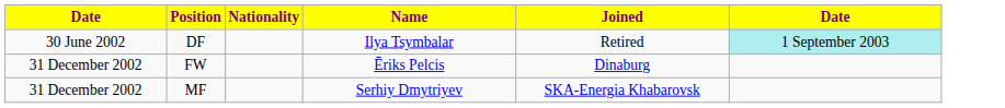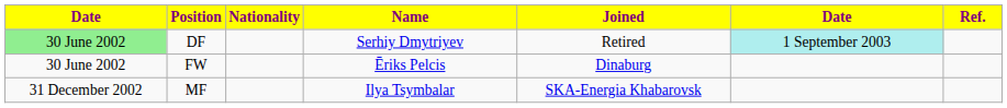+ column: Ref.
DF | column 1: no background -> lightgreen background
DF | Name: Ilya Tsymbalar -> Serhiy Dmytriyev
FW | column 1: 31 December 2002 -> 30 June 2002
MF | Name: Serhiy Dmytriyev -> Ilya Tsymbalar
